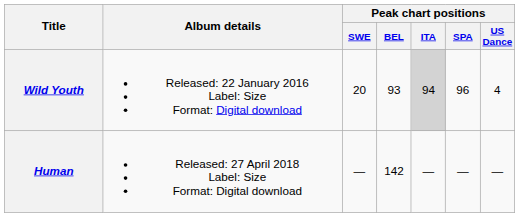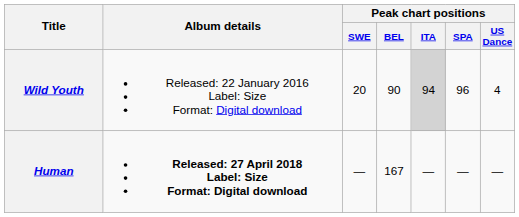Wild Youth | Peak chart positions / BEL: 93 -> 90
Human | Album details: normal -> bold
Human | Peak chart positions / BEL: 142 -> 167
